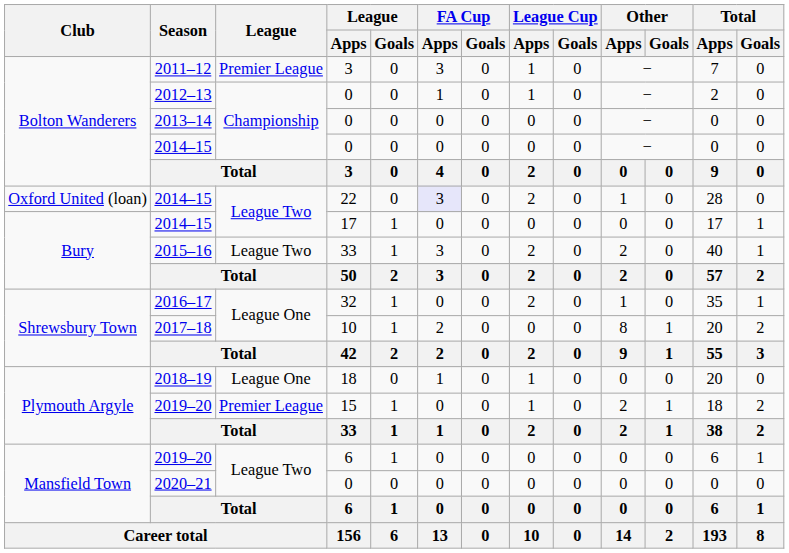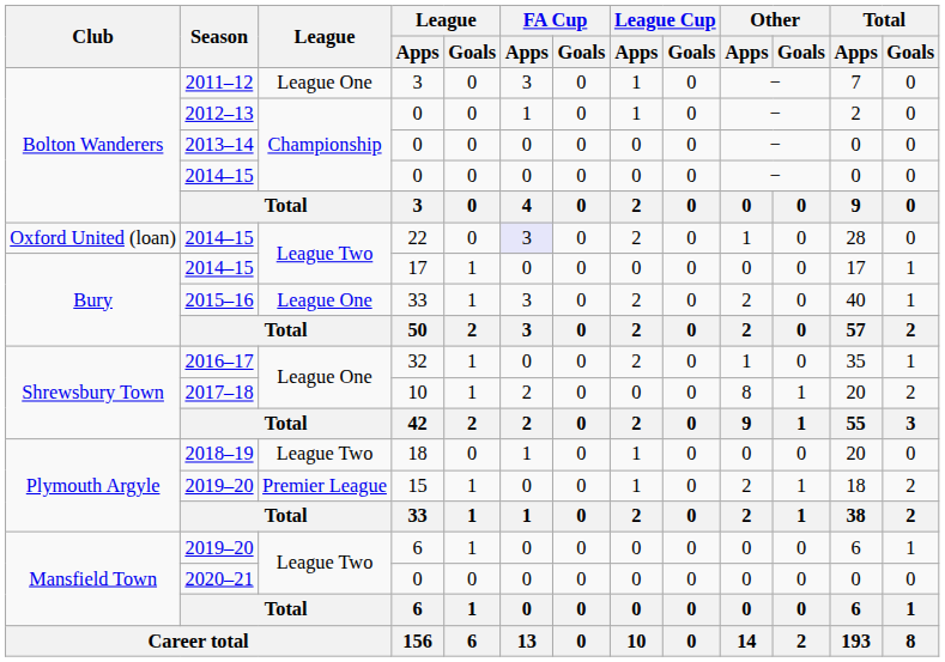2011–12 | League: Premier League -> League One
2015–16 | League: League Two -> League One
2018–19 | League: League One -> League Two
